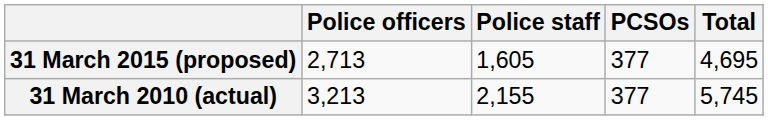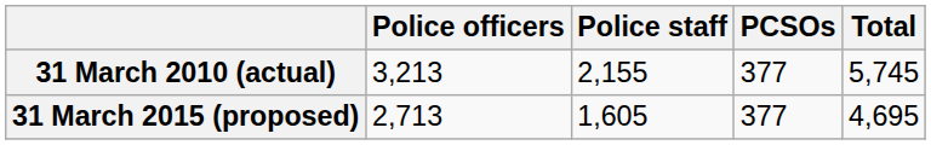rows swapped: 31 March 2010 (actual) <-> 31 March 2015 (proposed)
